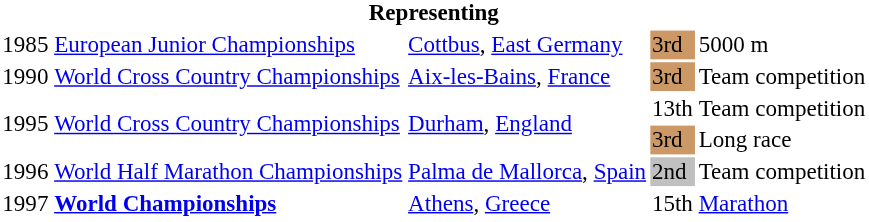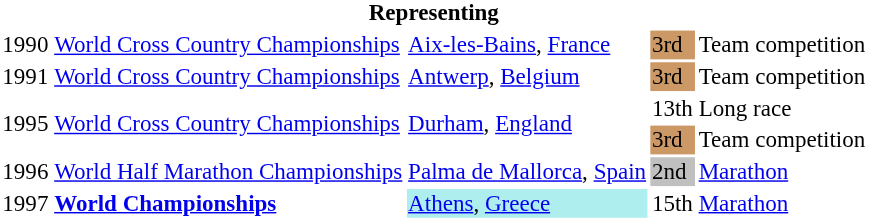- row: 1985 | European Junior Championships | Cottbus, East Germany | 3rd | 5000 m
+ row: 1991 | World Cross Country Championships | Antwerp, Belgium | 3rd | Team competition
1995 / 13th | column 5: Team competition -> Long race
1995 / 3rd | column 5: Long race -> Team competition
1996 | column 5: Team competition -> Marathon
1997 | column 3: no background -> paleturquoise background
